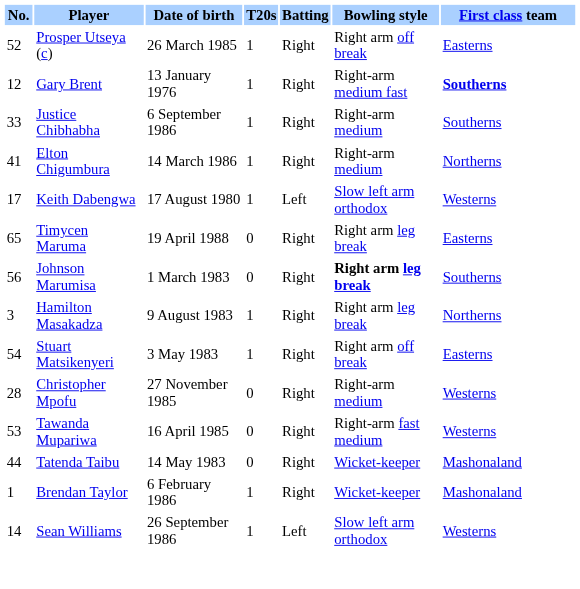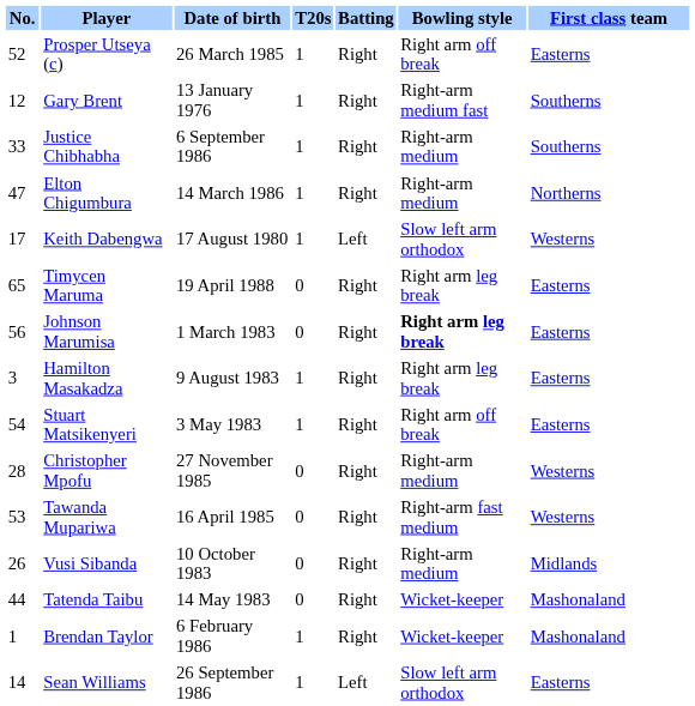Gary Brent | First class team: bold -> normal
Elton Chigumbura | No.: 41 -> 47
Johnson Marumisa | First class team: Southerns -> Easterns
Hamilton Masakadza | First class team: Northerns -> Easterns
+ row: 26 | Vusi Sibanda | 10 October 1983 | 0 | Right | Right-arm medium | Midlands
Sean Williams | First class team: Westerns -> Easterns
